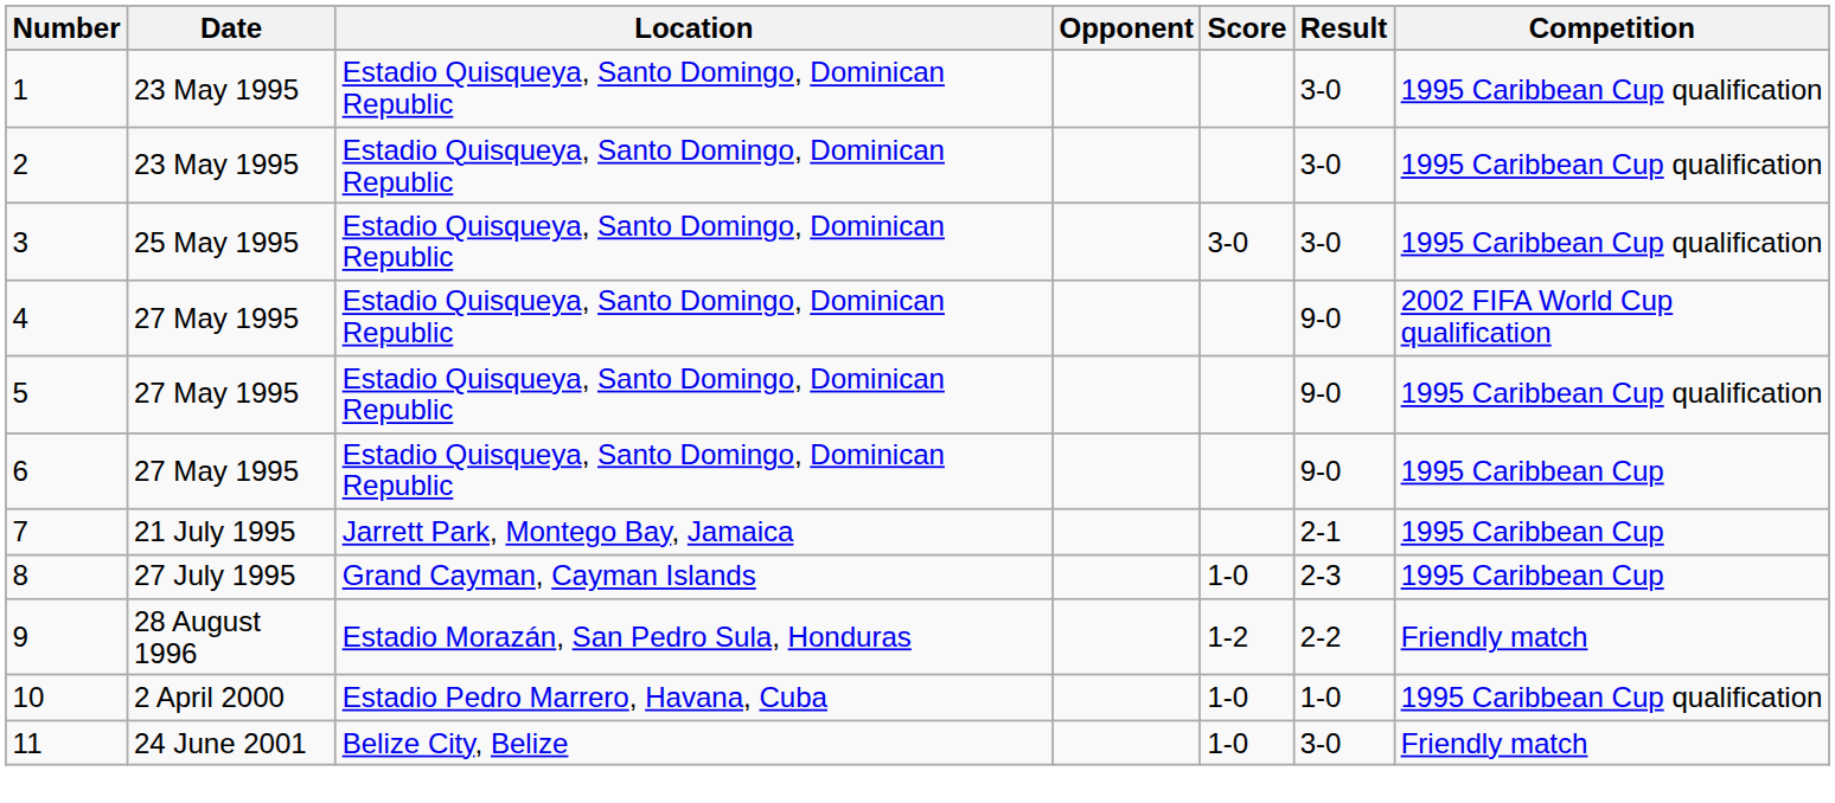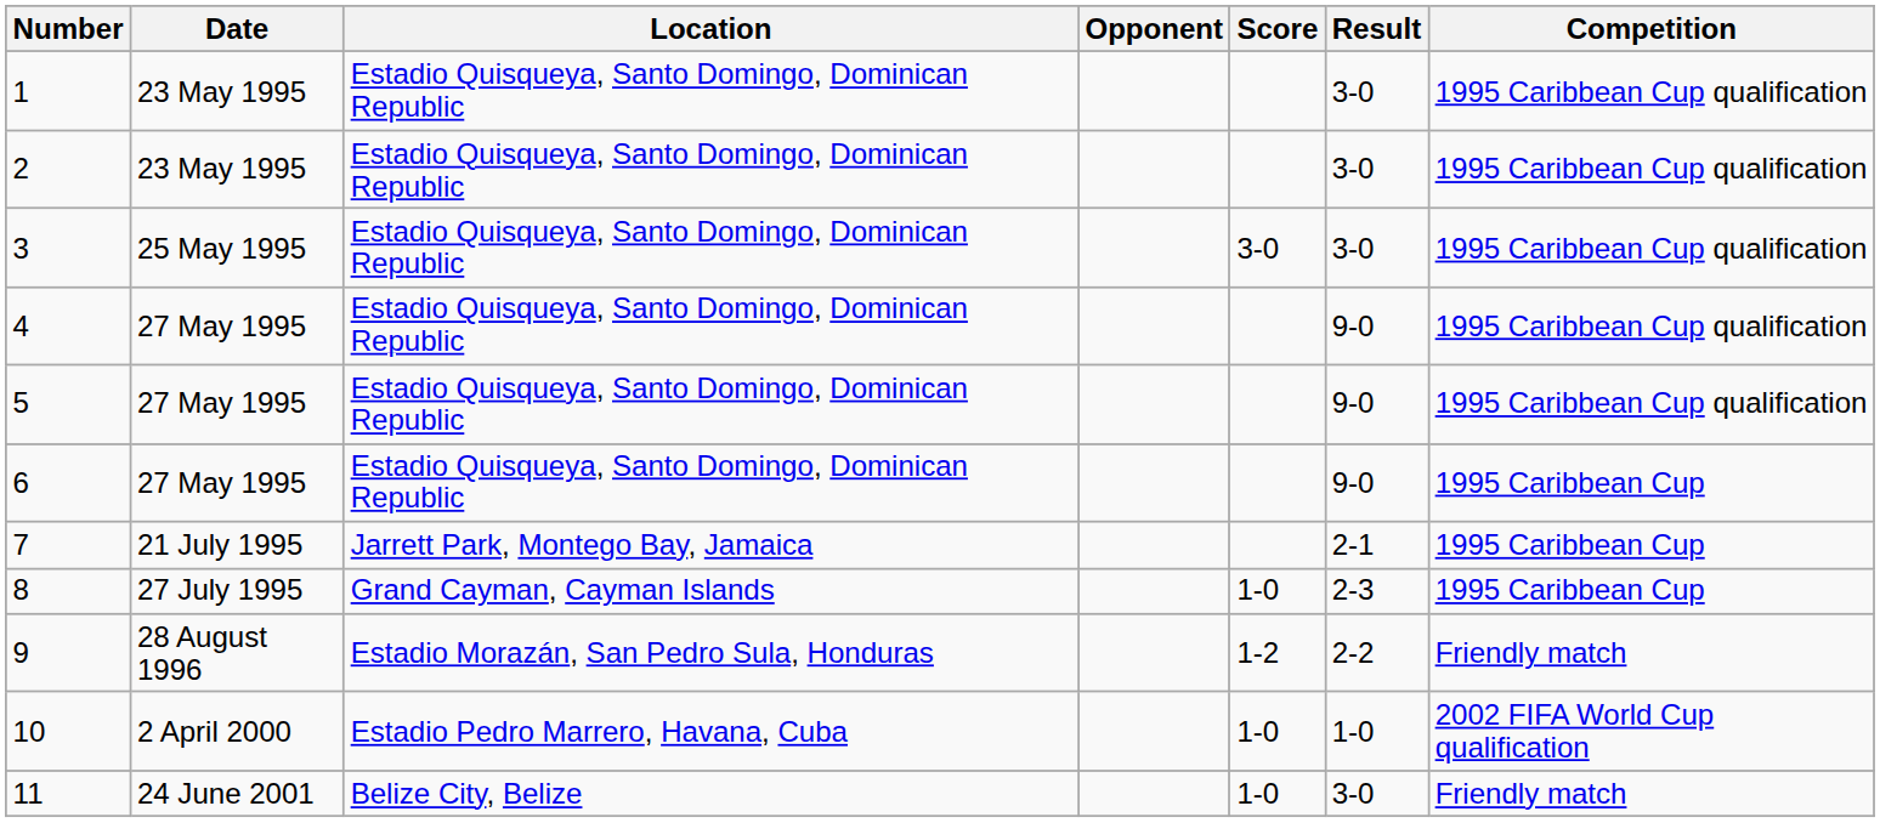4 | Competition: 2002 FIFA World Cup qualification -> 1995 Caribbean Cup qualification
10 | Competition: 1995 Caribbean Cup qualification -> 2002 FIFA World Cup qualification
